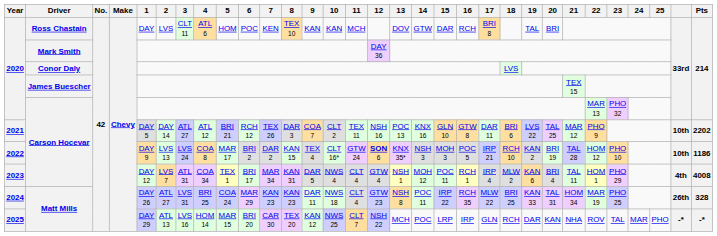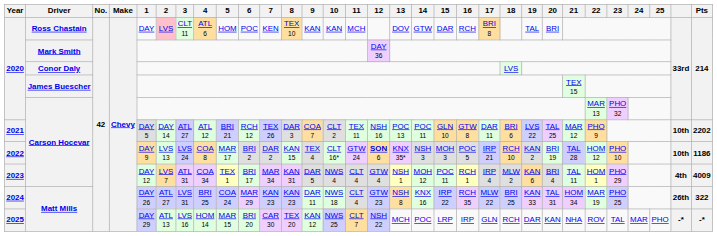2020 / Ross Chastain | 2: no background -> pink background
2021 | 14: KNX 16 -> POC 11
2023 | Pts: 4008 -> 4009
2024 | 14: POC 11 -> KNX 16
2024 | Pts: 328 -> 322
